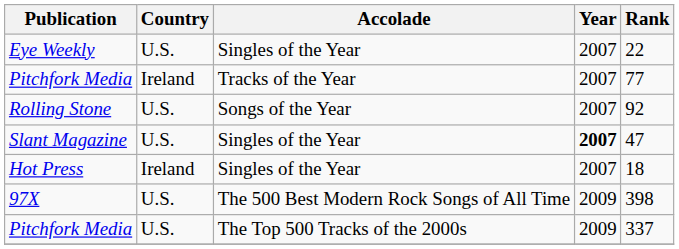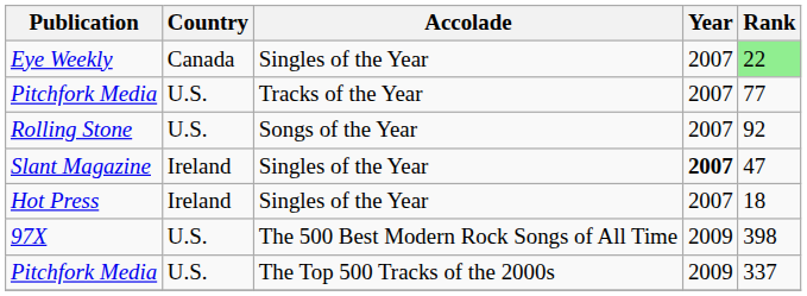Eye Weekly | Country: U.S. -> Canada
Eye Weekly | Rank: no background -> lightgreen background
Pitchfork Media / Tracks of the Year | Country: Ireland -> U.S.
Slant Magazine | Country: U.S. -> Ireland
